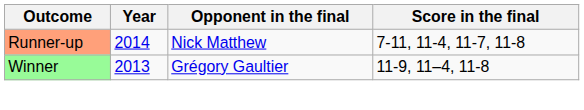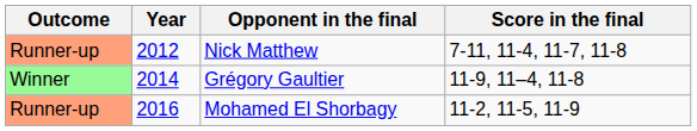Nick Matthew | Year: 2014 -> 2012
Grégory Gaultier | Year: 2013 -> 2014
+ row: Runner-up | 2016 | Mohamed El Shorbagy | 11-2, 11-5, 11-9
